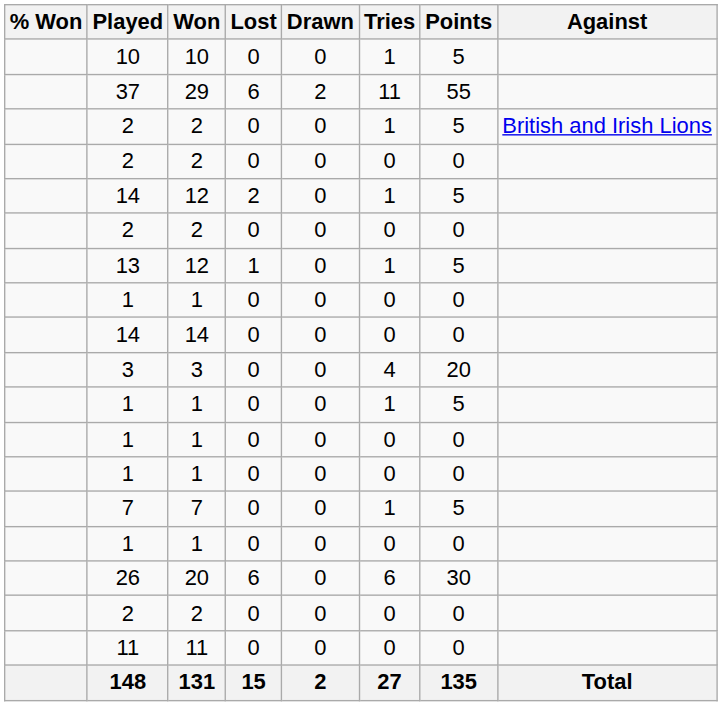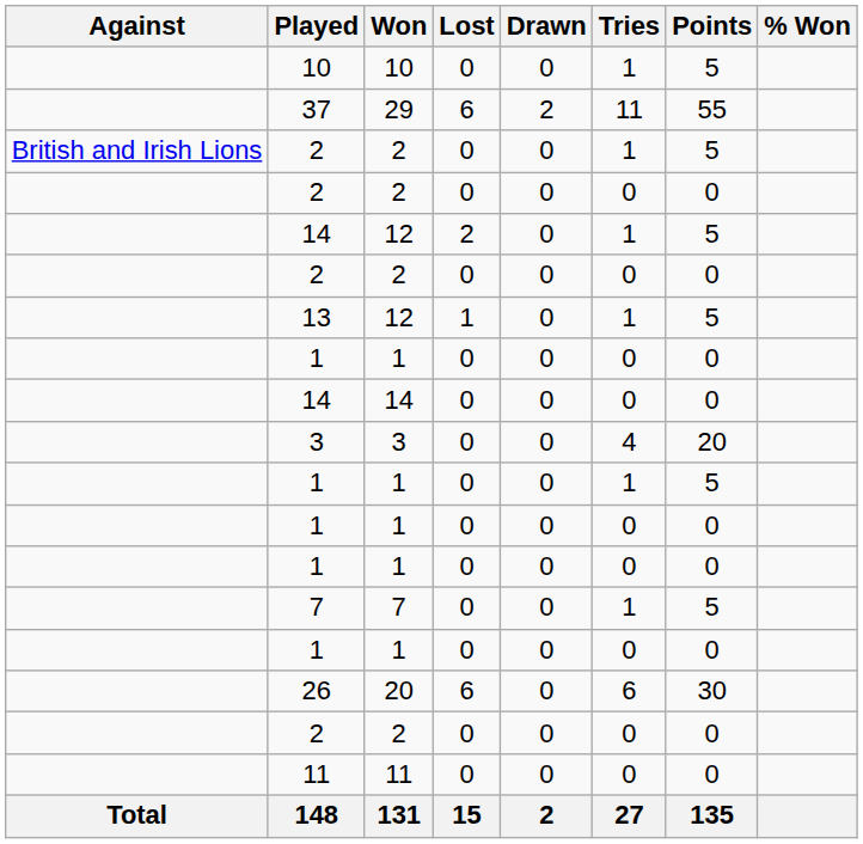columns swapped: Against <-> % Won
